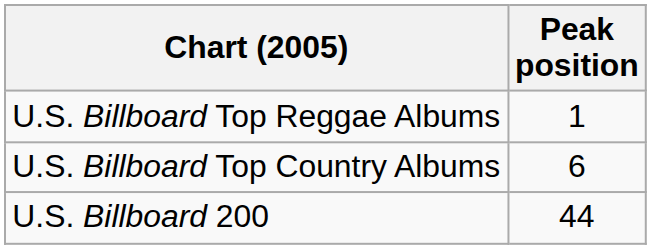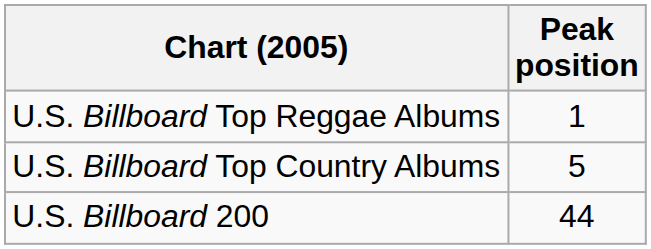U.S. Billboard Top Country Albums | Peak position: 6 -> 5
